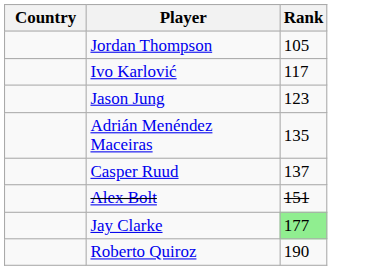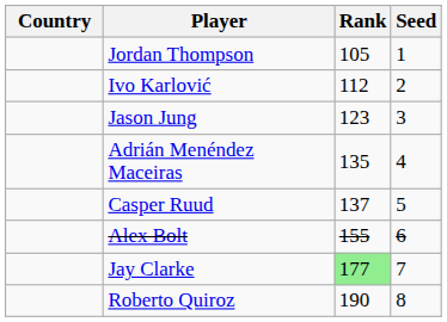+ column: Seed | 1 | 2 | 3 | 4 | 5 | 6 | 7 | 8
Ivo Karlović | Rank: 117 -> 112
Alex Bolt | Rank: 151 -> 155
